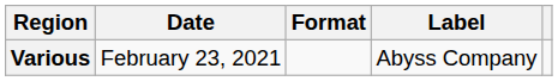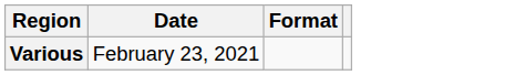- column: Label | Abyss Company
